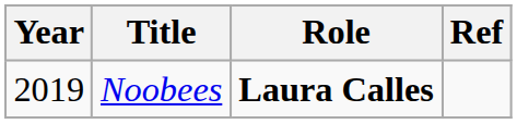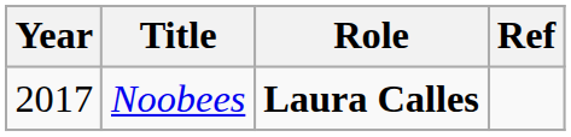Noobees | Year: 2019 -> 2017
